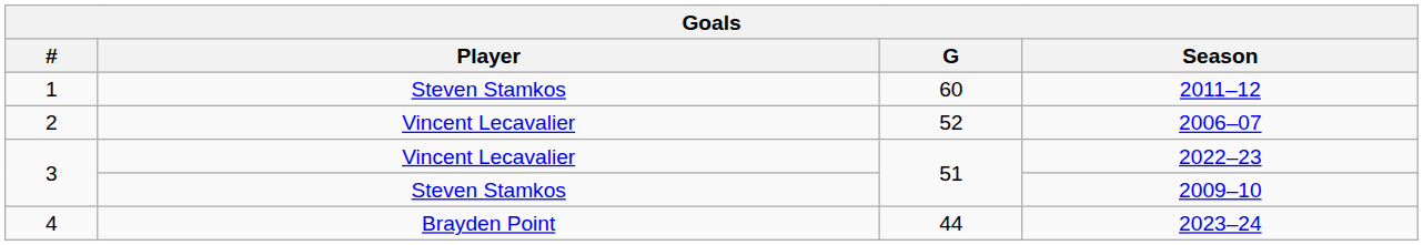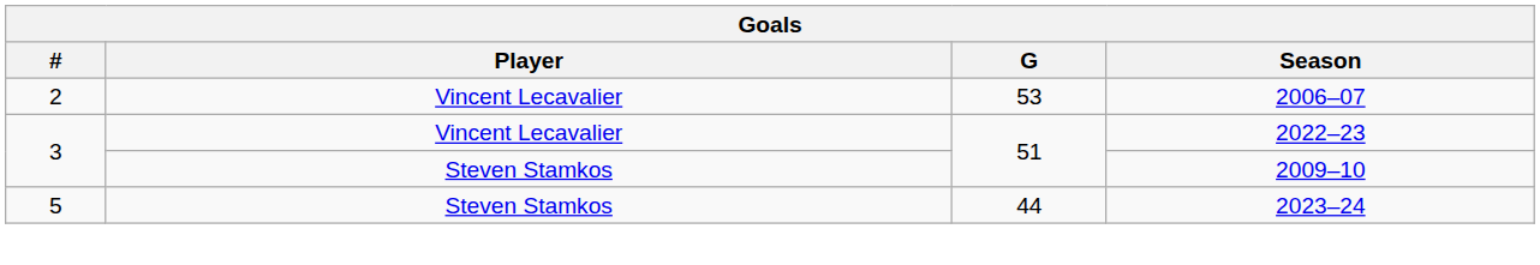- row: 1 | Steven Stamkos | 60 | 2011–12
2006–07 | G: 52 -> 53
2023–24 | #: 4 -> 5
2023–24 | Player: Brayden Point -> Steven Stamkos
